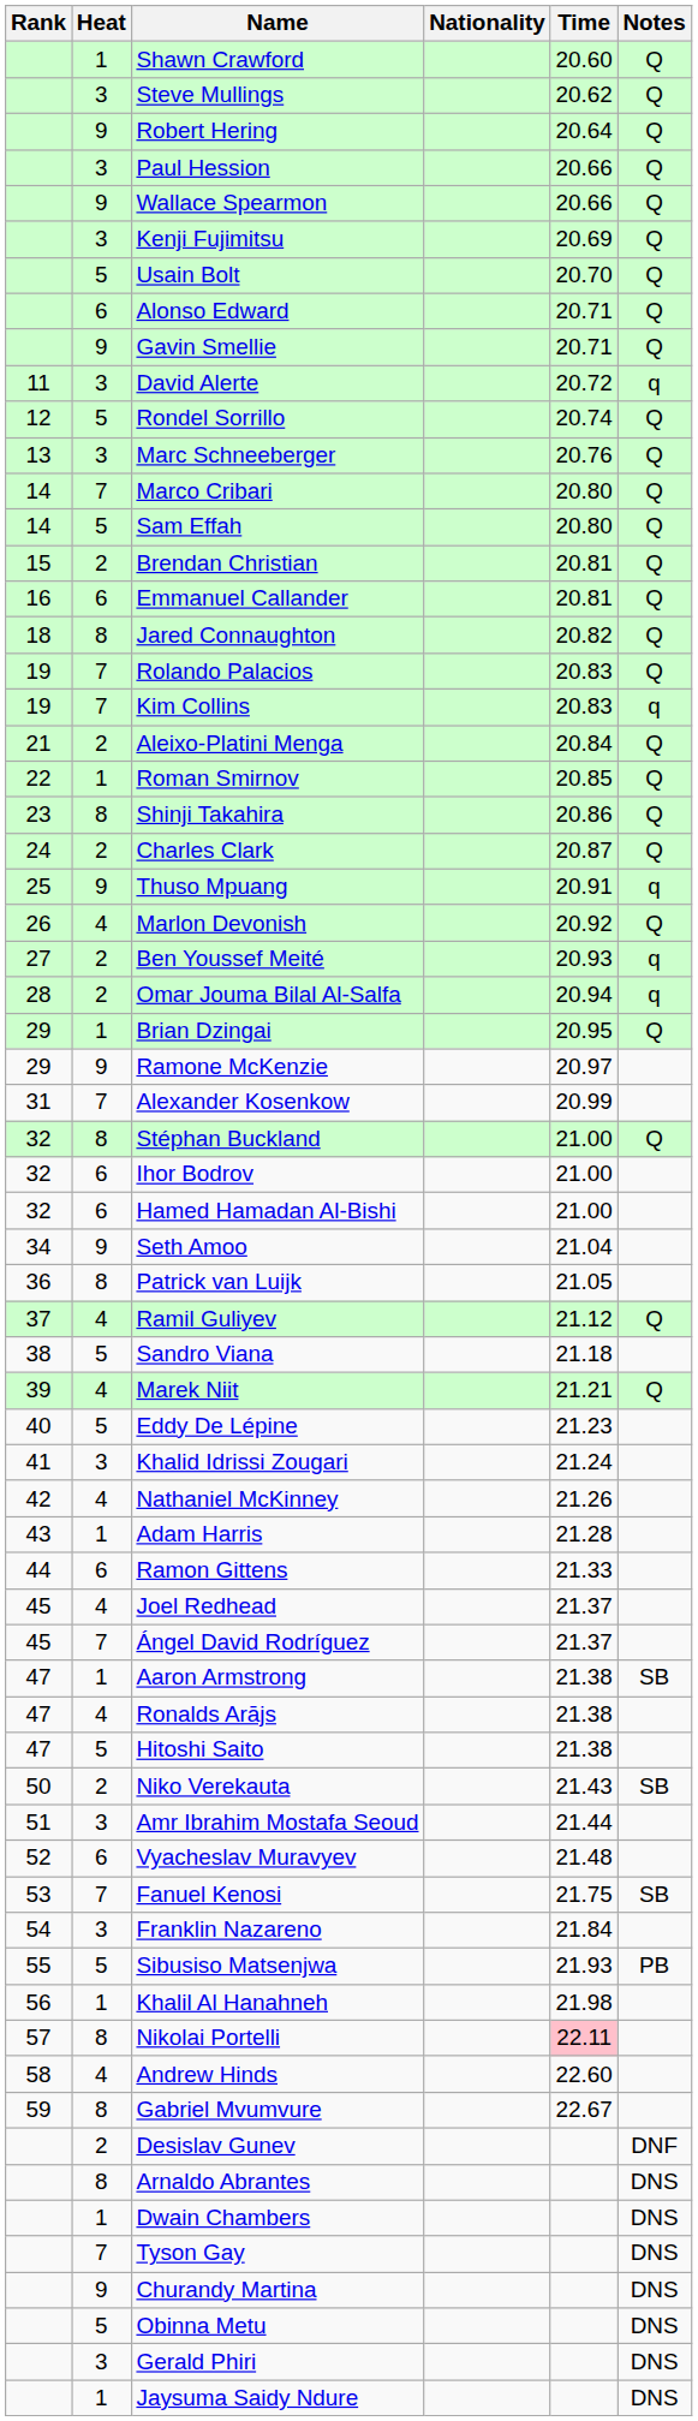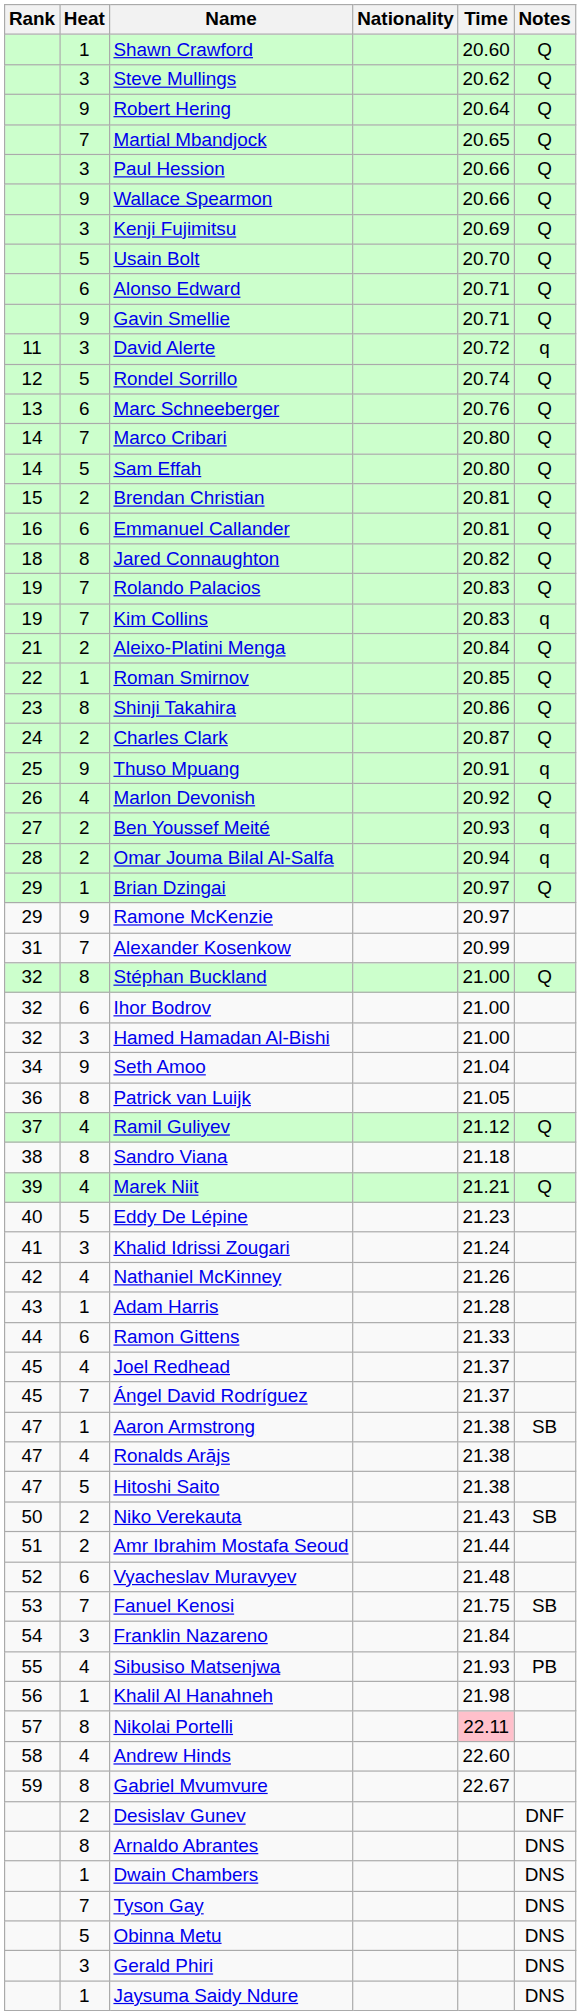+ row: 7 | Martial Mbandjock | 20.65 | Q
Marc Schneeberger | Heat: 3 -> 6
Brian Dzingai | Time: 20.95 -> 20.97
Hamed Hamadan Al-Bishi | Heat: 6 -> 3
Sandro Viana | Heat: 5 -> 8
Amr Ibrahim Mostafa Seoud | Heat: 3 -> 2
Sibusiso Matsenjwa | Heat: 5 -> 4
- row: 9 | Churandy Martina | DNS
